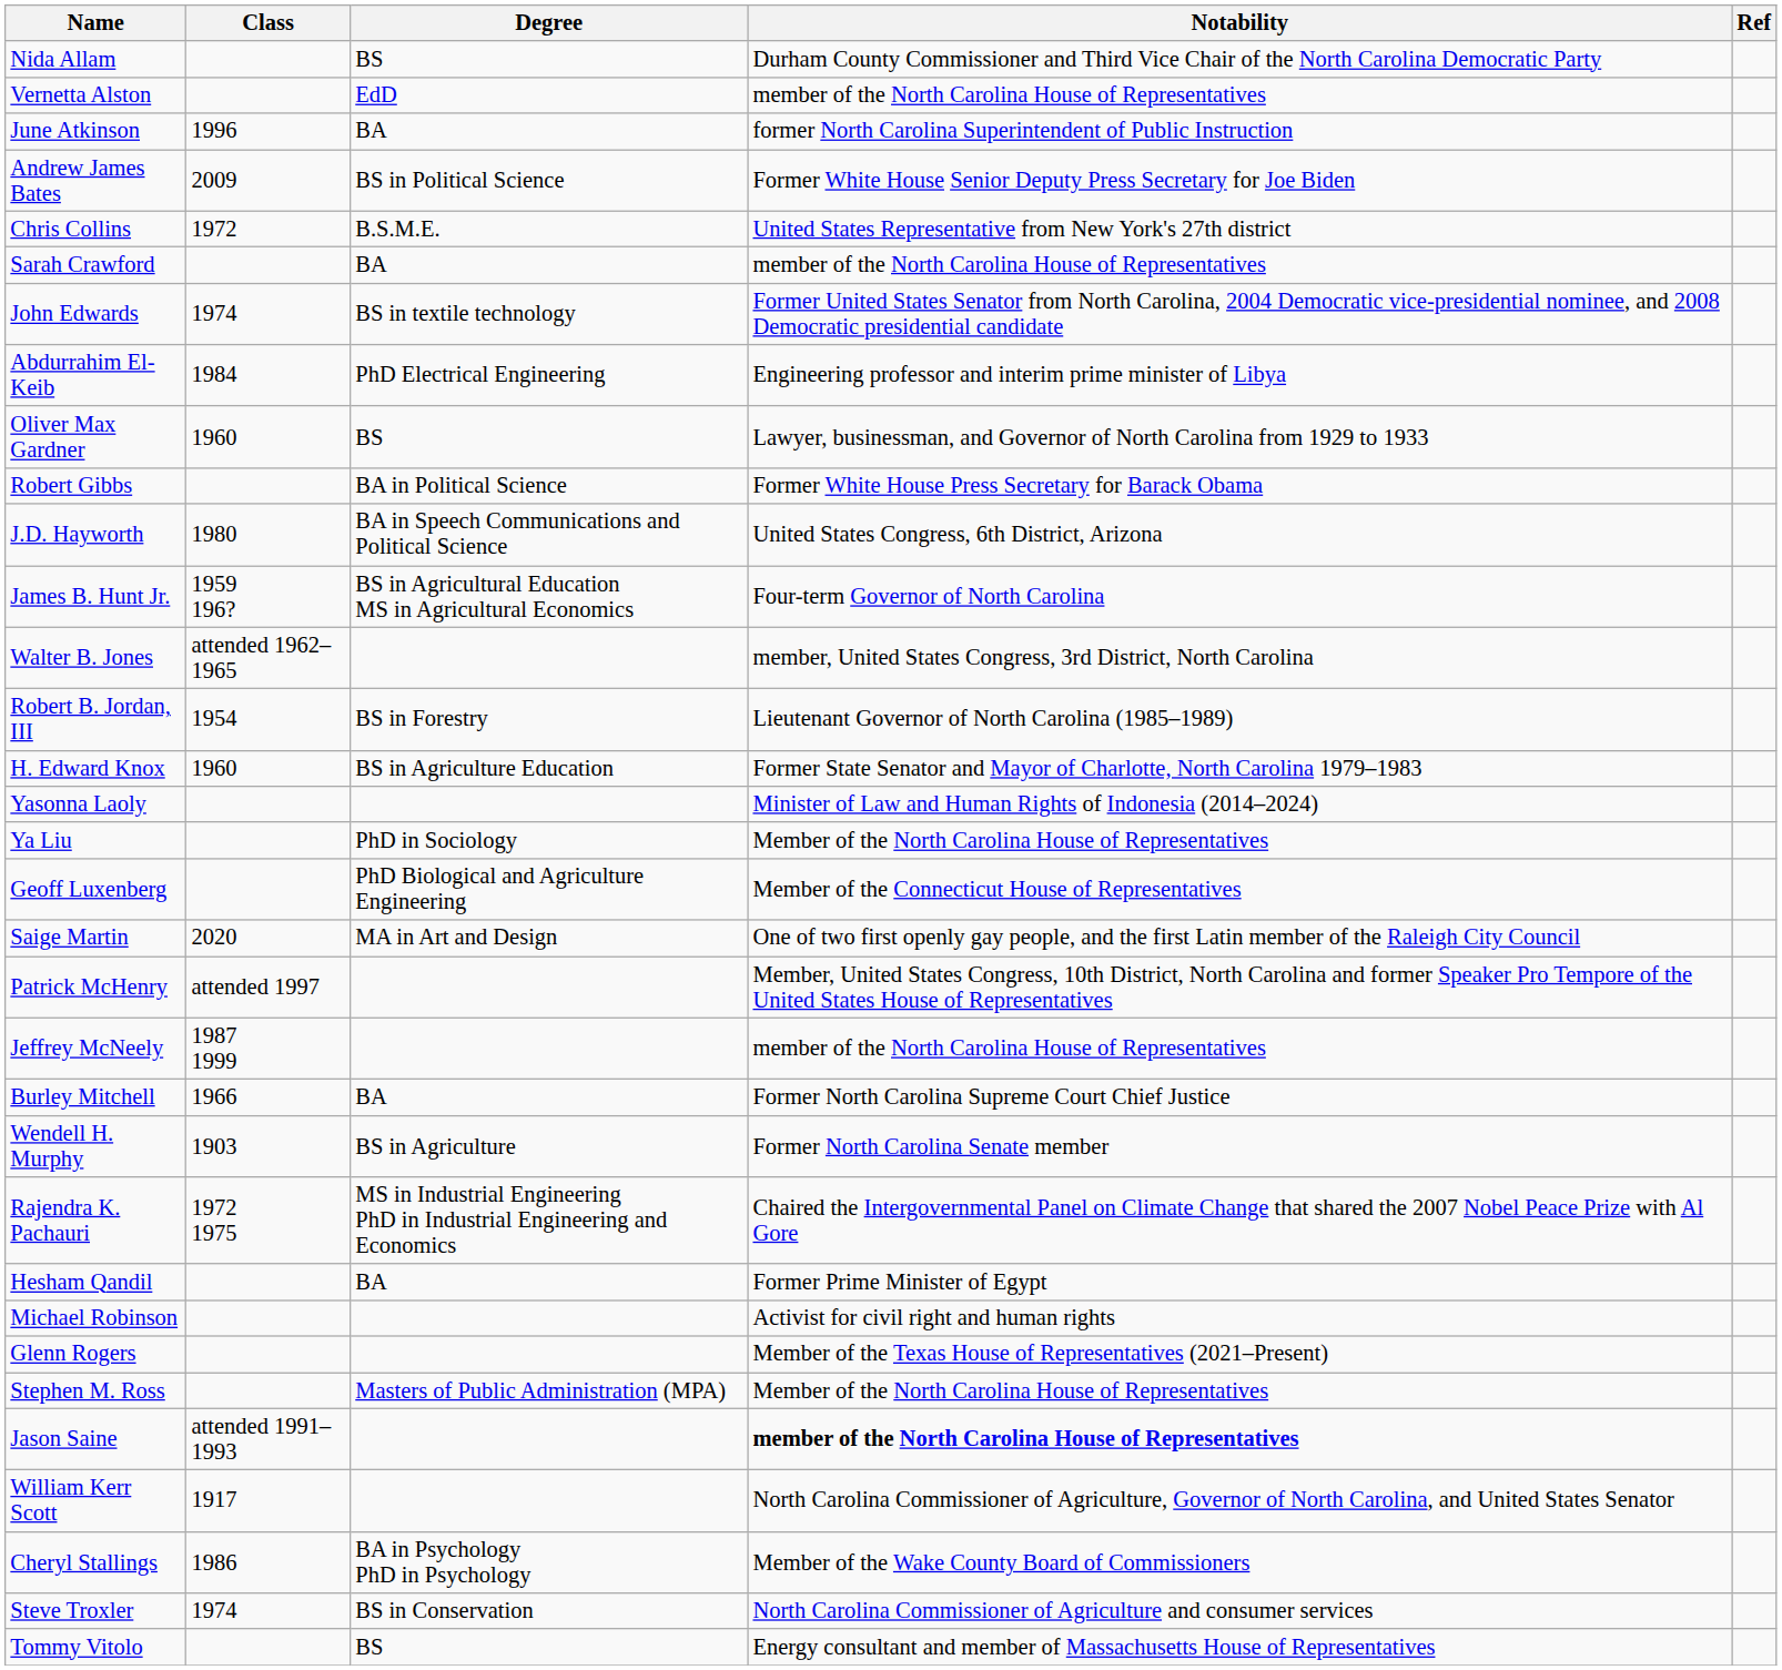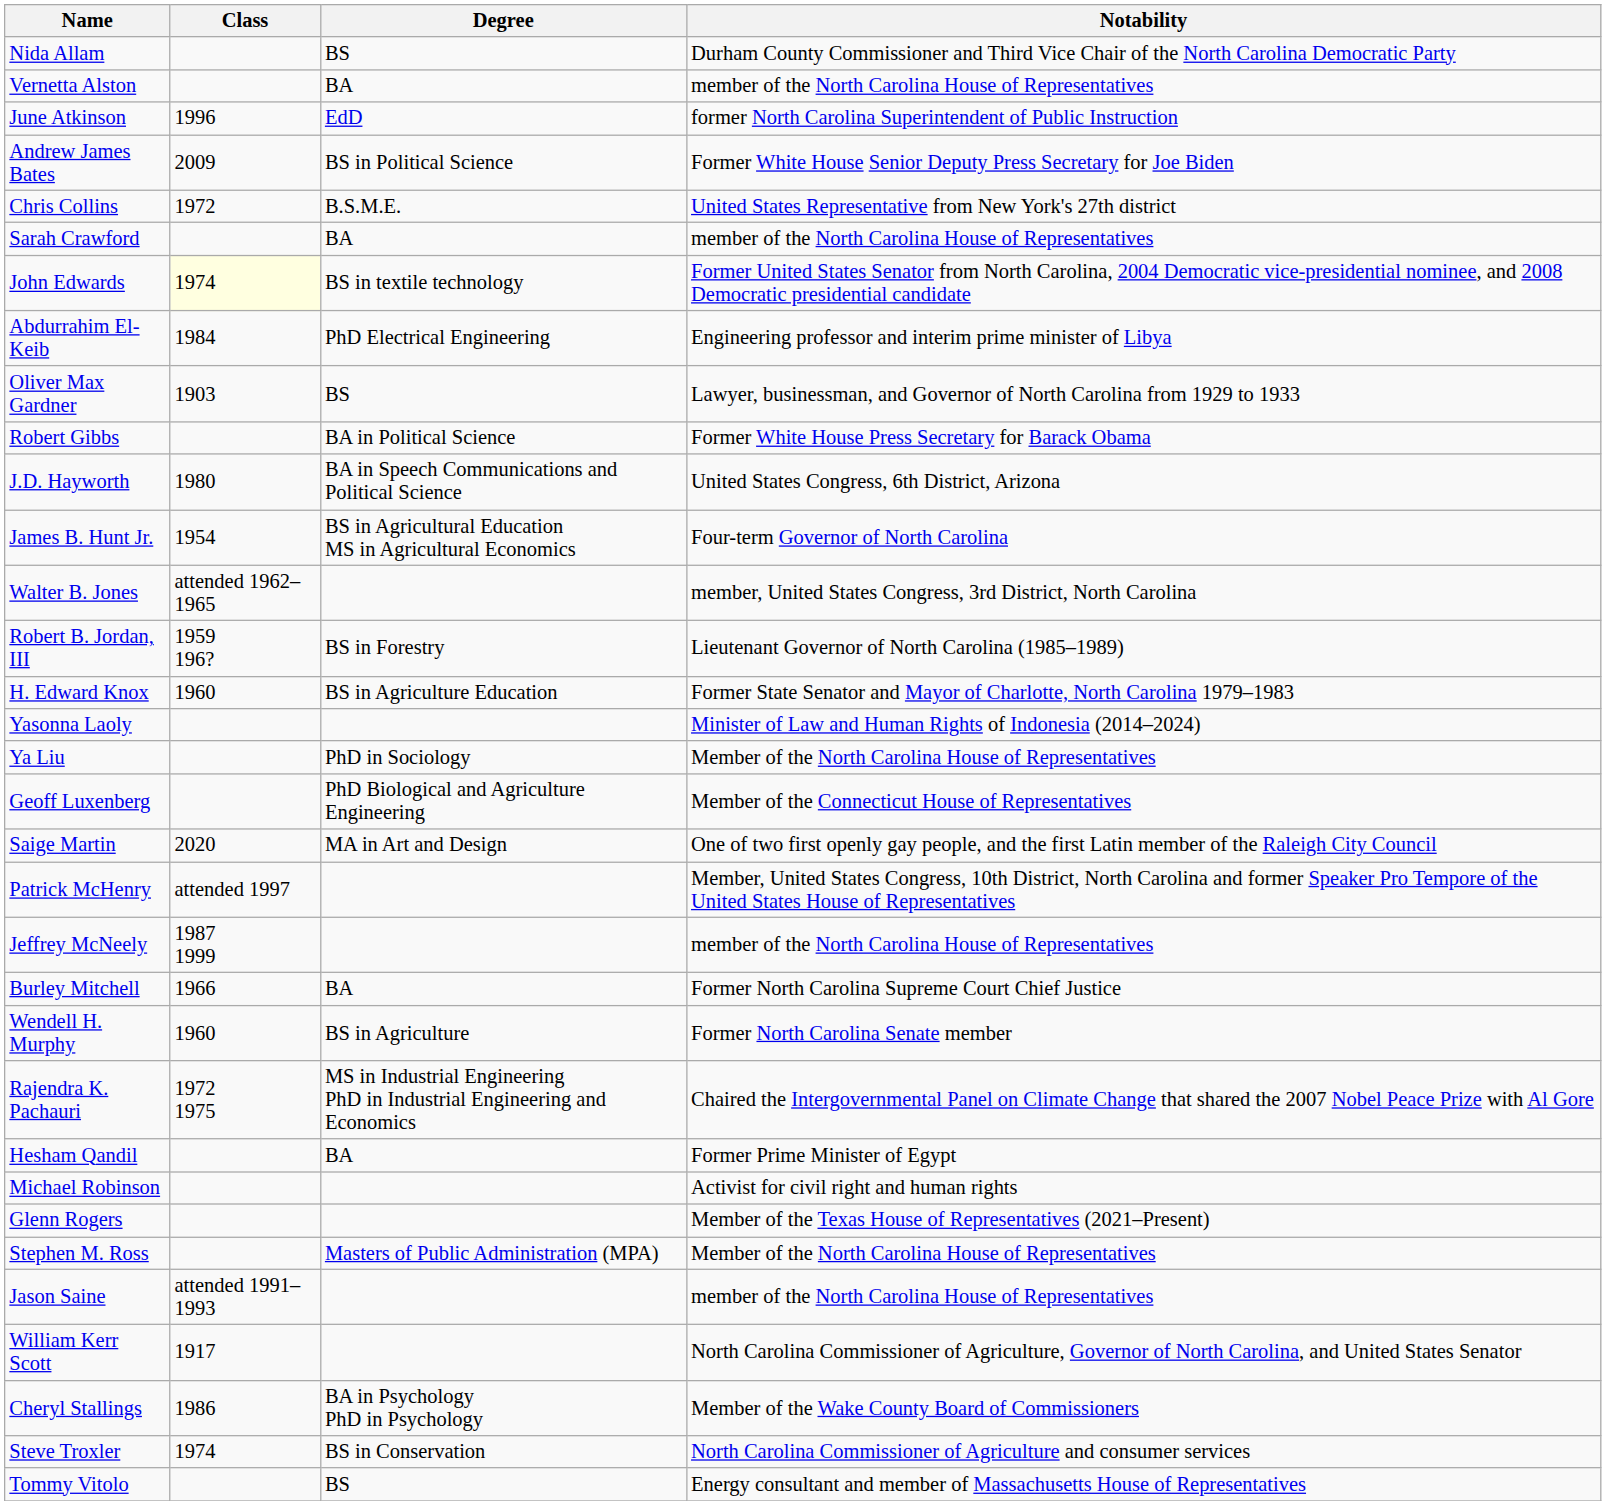- column: Ref
Vernetta Alston | Degree: EdD -> BA
June Atkinson | Degree: BA -> EdD
John Edwards | Class: no background -> lightyellow background
Oliver Max Gardner | Class: 1960 -> 1903
James B. Hunt Jr. | Class: 1959 196? -> 1954
Robert B. Jordan, III | Class: 1954 -> 1959 196?
Wendell H. Murphy | Class: 1903 -> 1960
Jason Saine | Notability: bold -> normal
